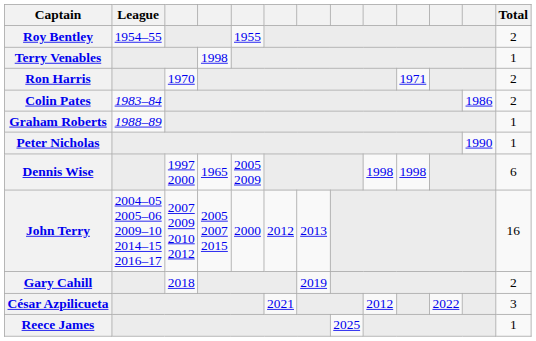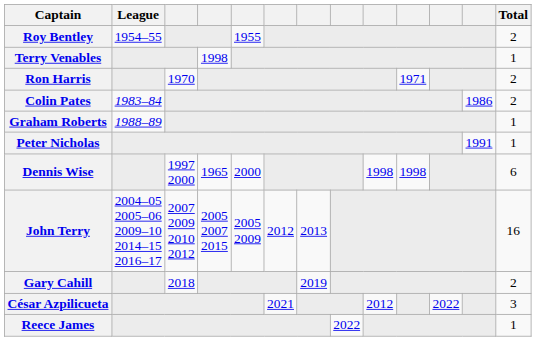Peter Nicholas | column 12: 1990 -> 1991
Dennis Wise | column 5: 2005 2009 -> 2000
John Terry | column 5: 2000 -> 2005 2009
Reece James | column 8: 2025 -> 2022
